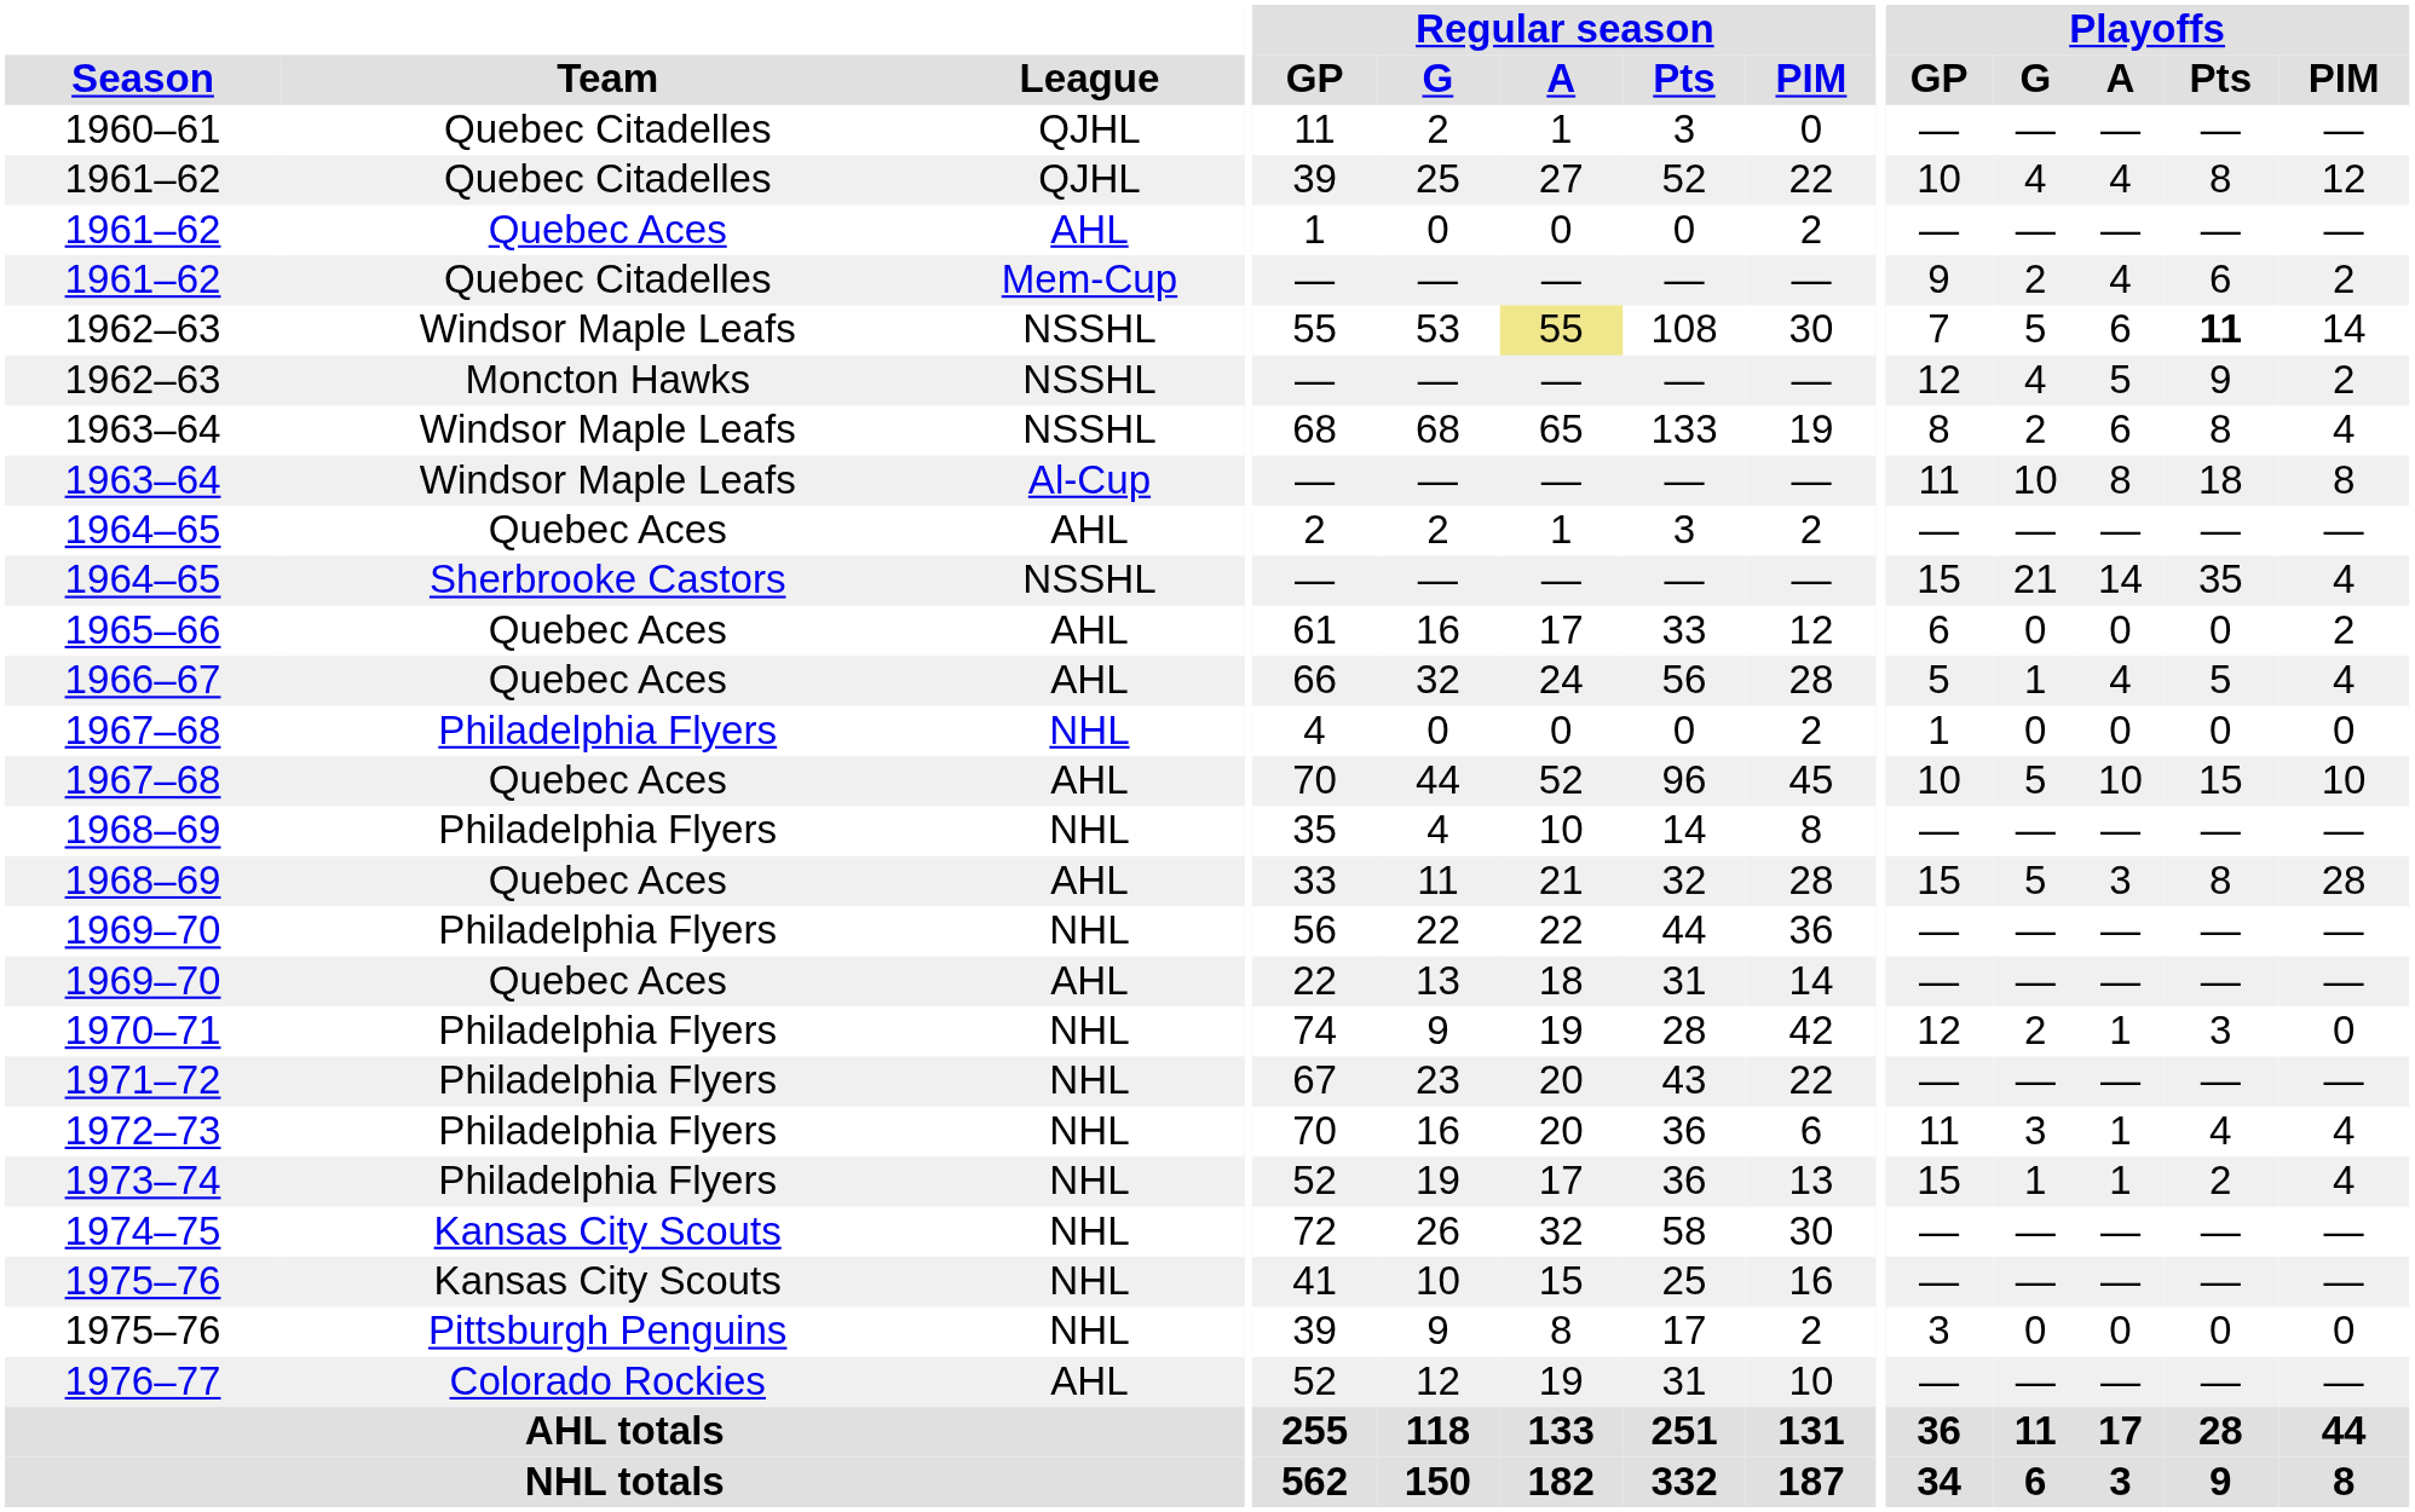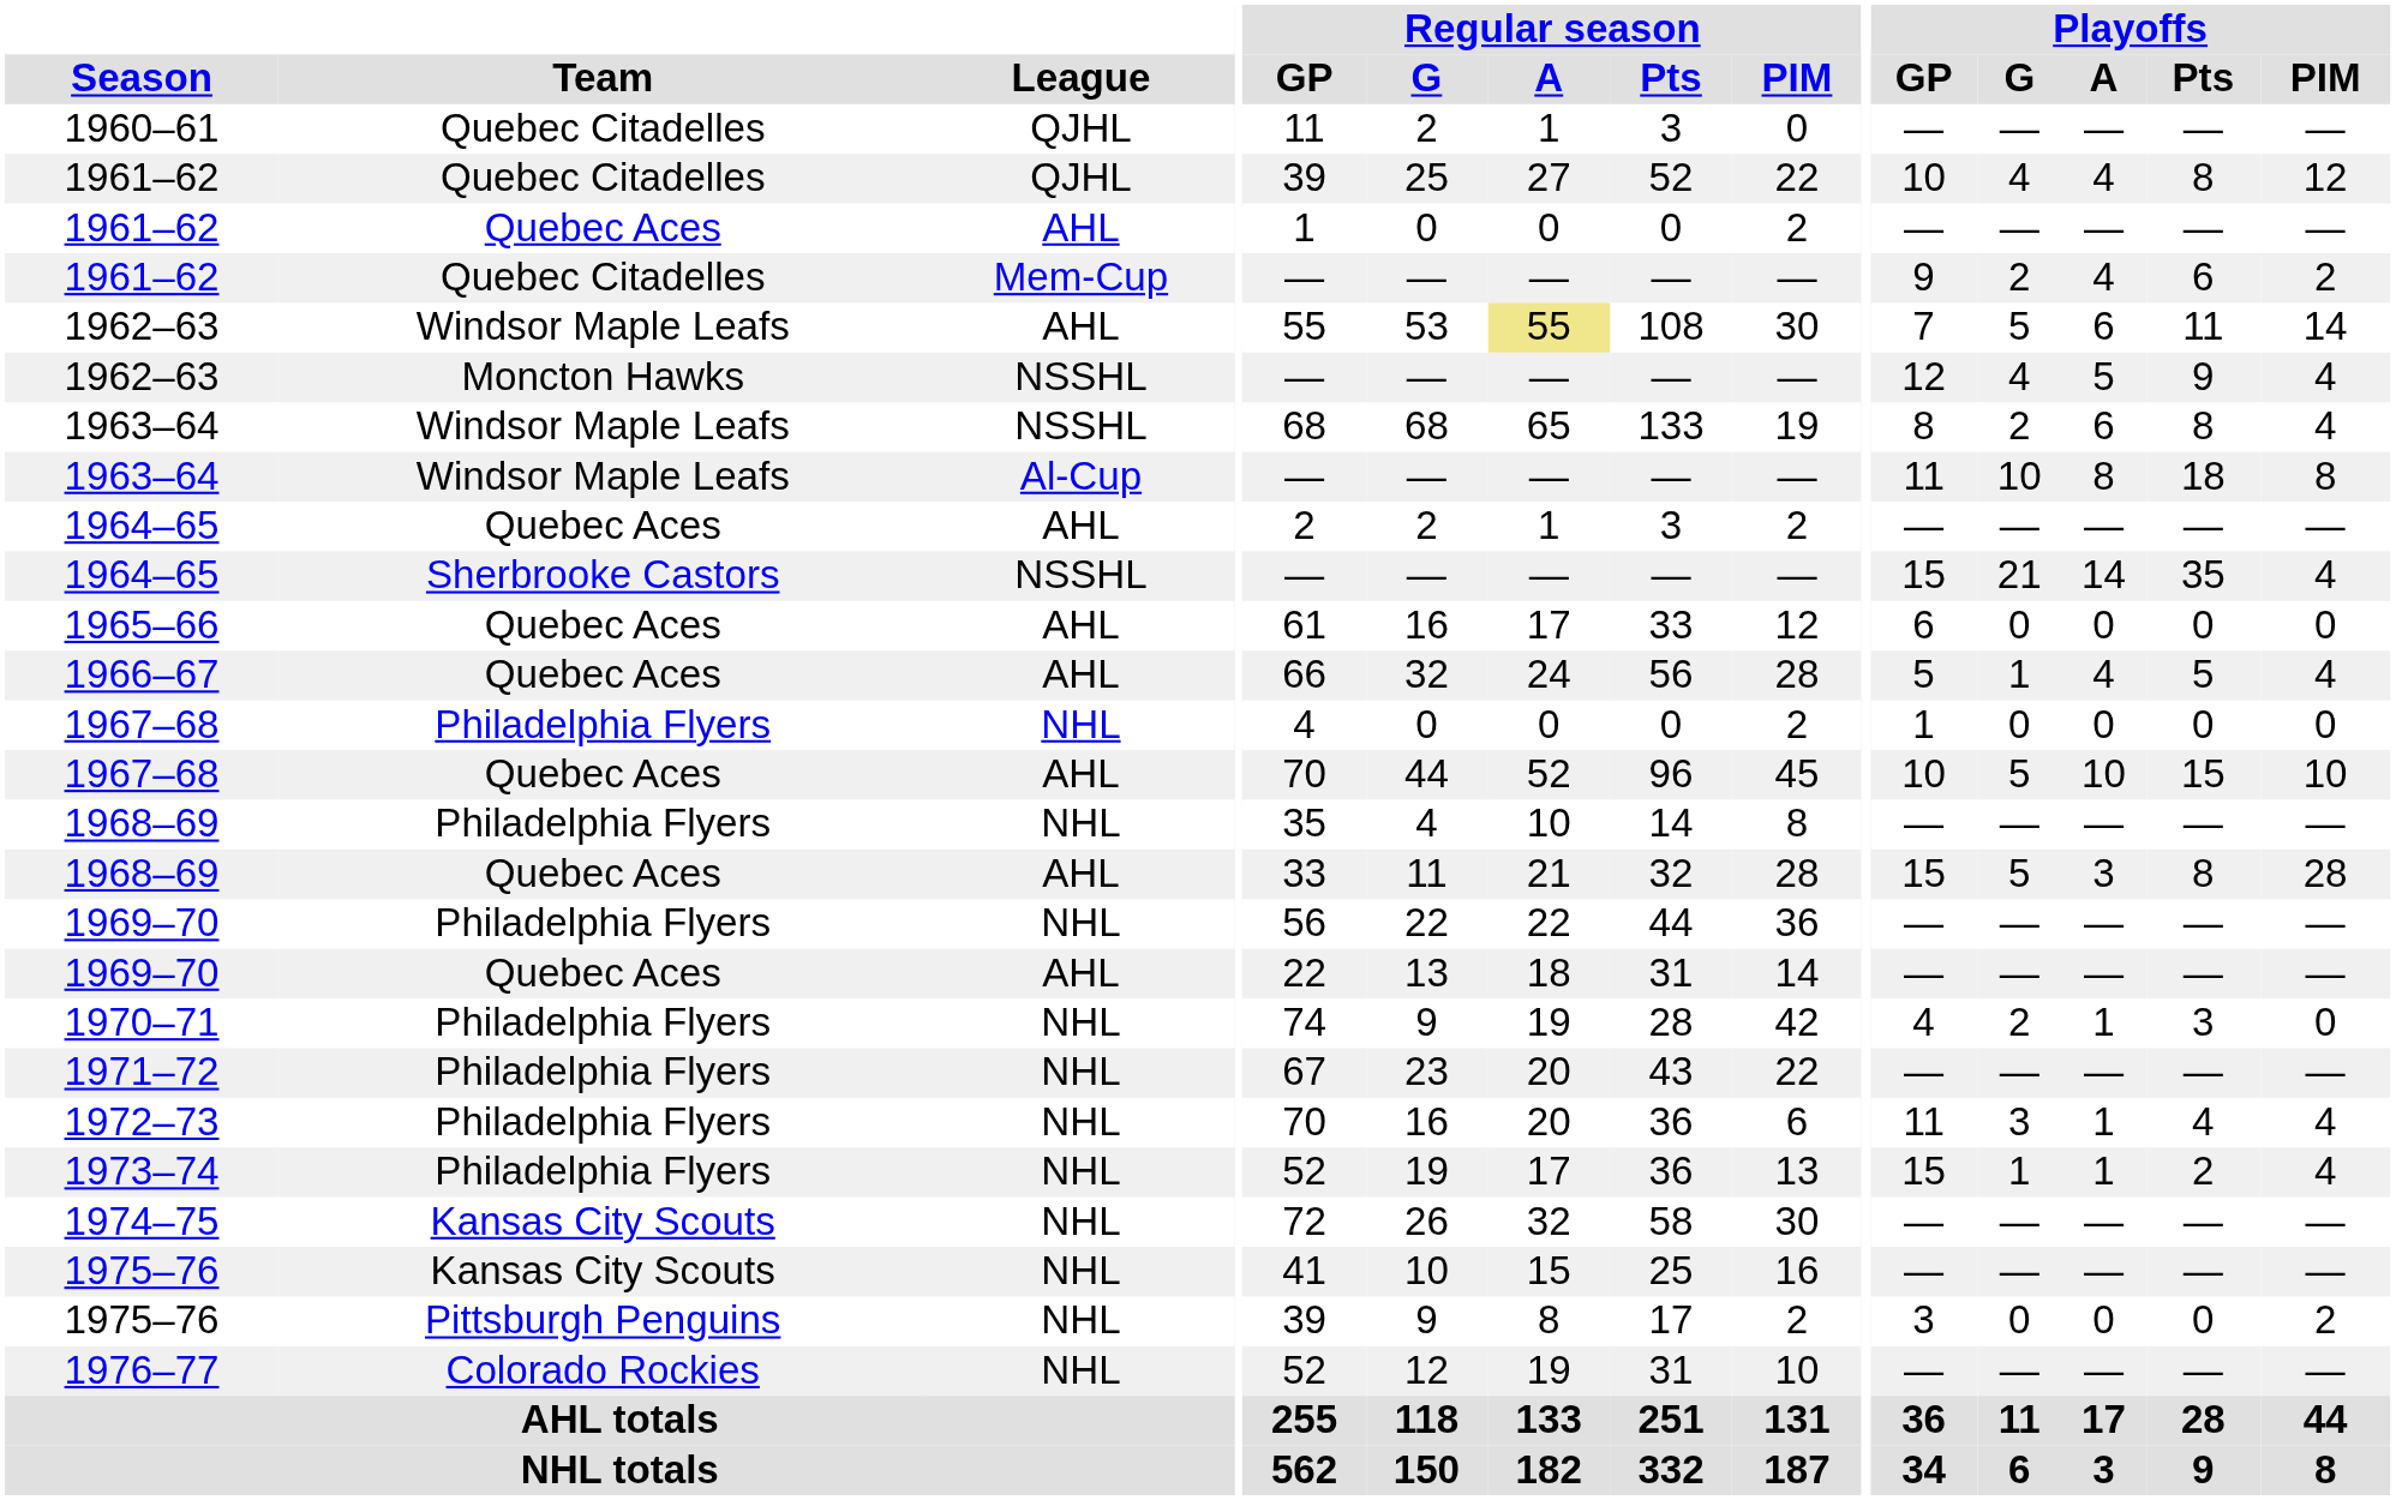1962–63 / Windsor Maple Leafs | League: NSSHL -> AHL
1962–63 / Windsor Maple Leafs | Playoffs / Pts: bold -> normal
1962–63 / Moncton Hawks | Playoffs / PIM: 2 -> 4
1965–66 | Playoffs / PIM: 2 -> 0
1970–71 | Playoffs / GP: 12 -> 4
1975–76 / Pittsburgh Penguins | Playoffs / PIM: 0 -> 2
1976–77 | League: AHL -> NHL
